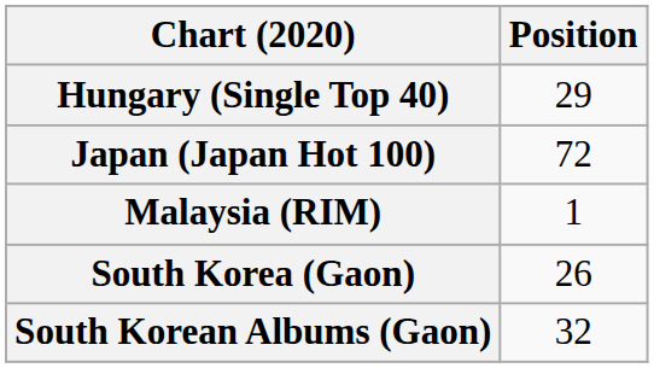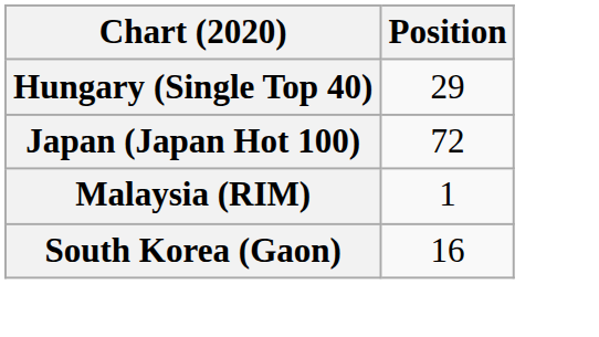South Korea (Gaon) | Position: 26 -> 16
- row: South Korean Albums (Gaon) | 32
